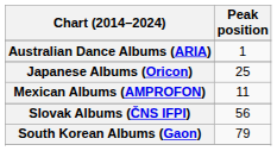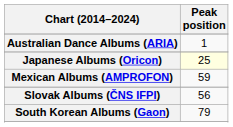Japanese Albums (Oricon) | Peak position: no background -> lightyellow background
Mexican Albums (AMPROFON) | Peak position: 11 -> 59
